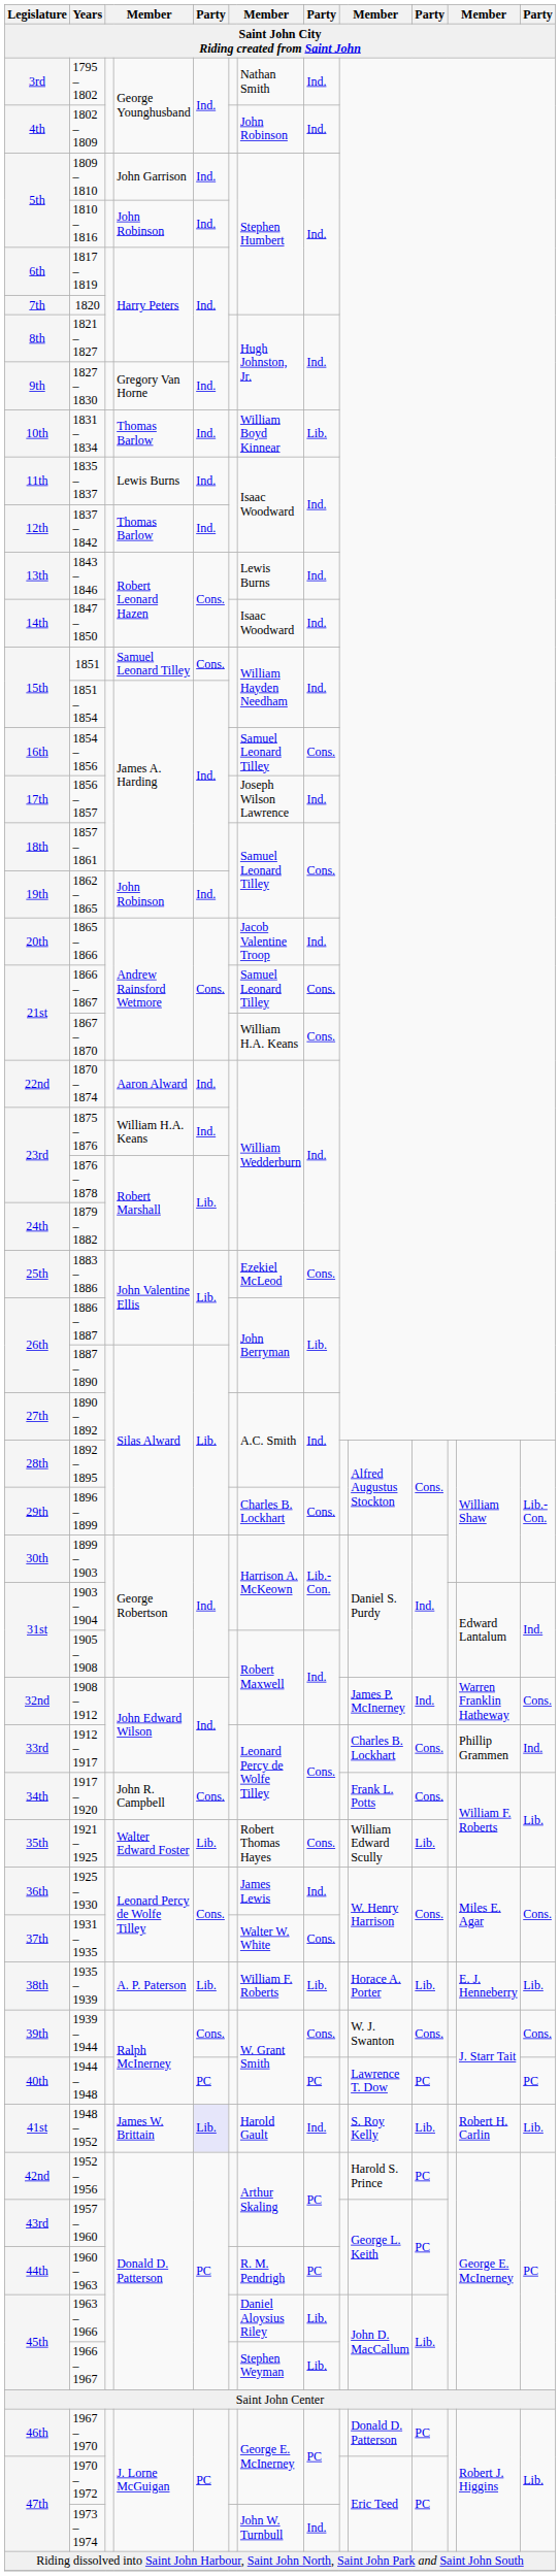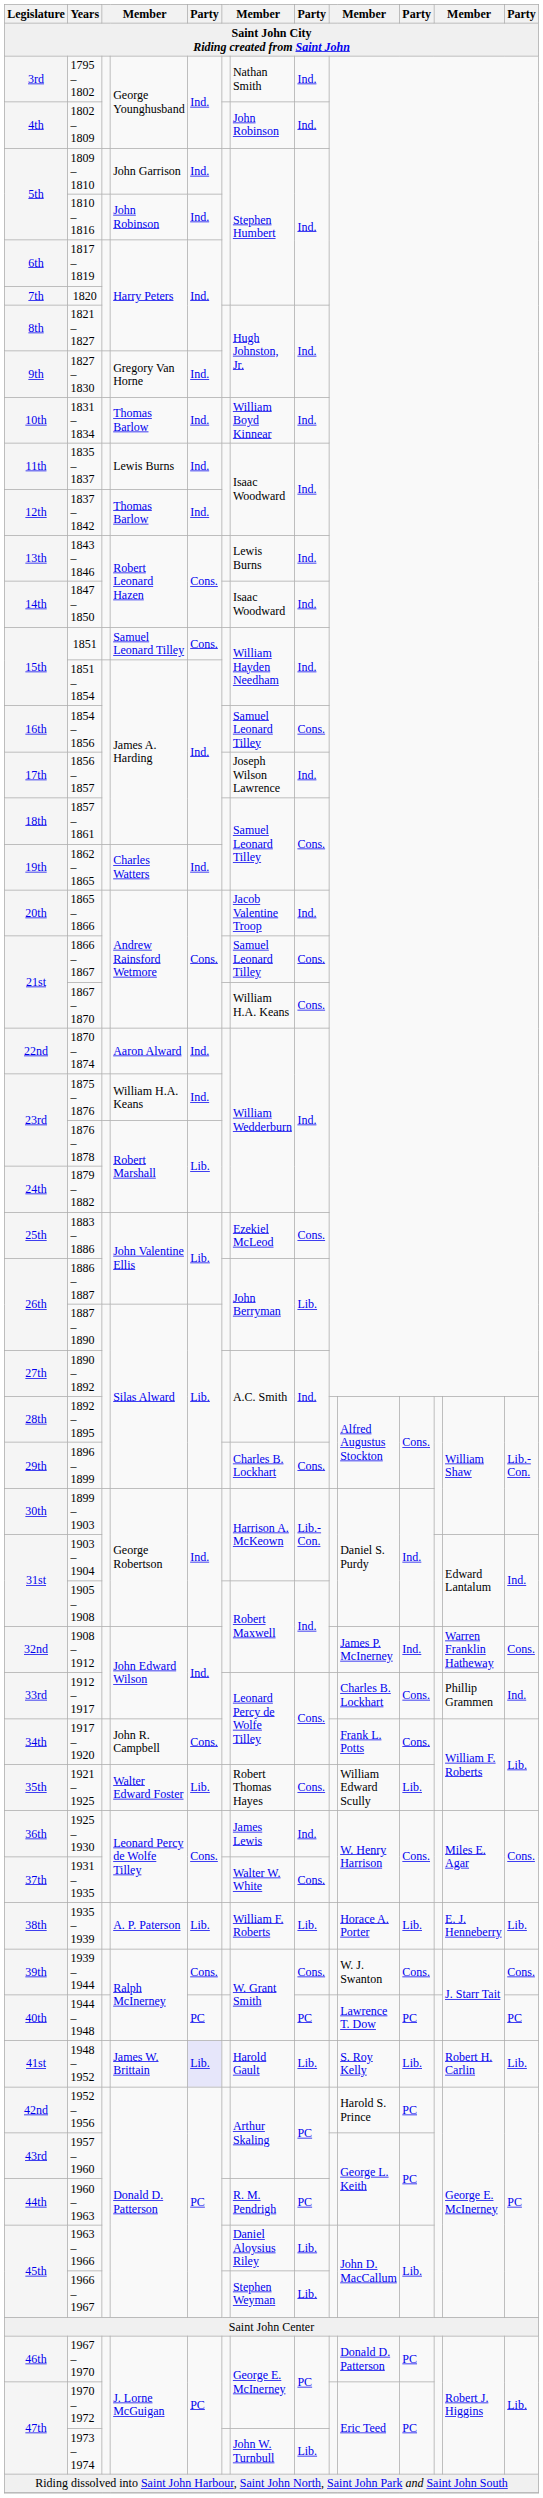1831 – 1834 | column 8: Lib. -> Ind.
1862 – 1865 | column 4: John Robinson -> Charles Watters
1948 – 1952 | column 8: Ind. -> Lib.
1973 – 1974 | column 8: Ind. -> Lib.
